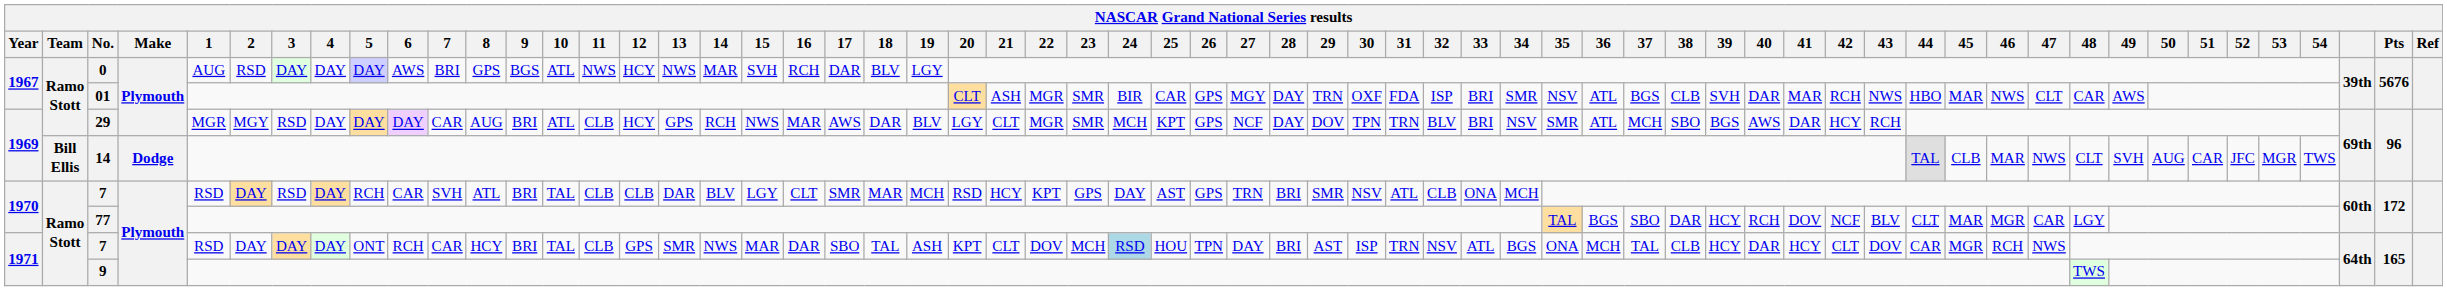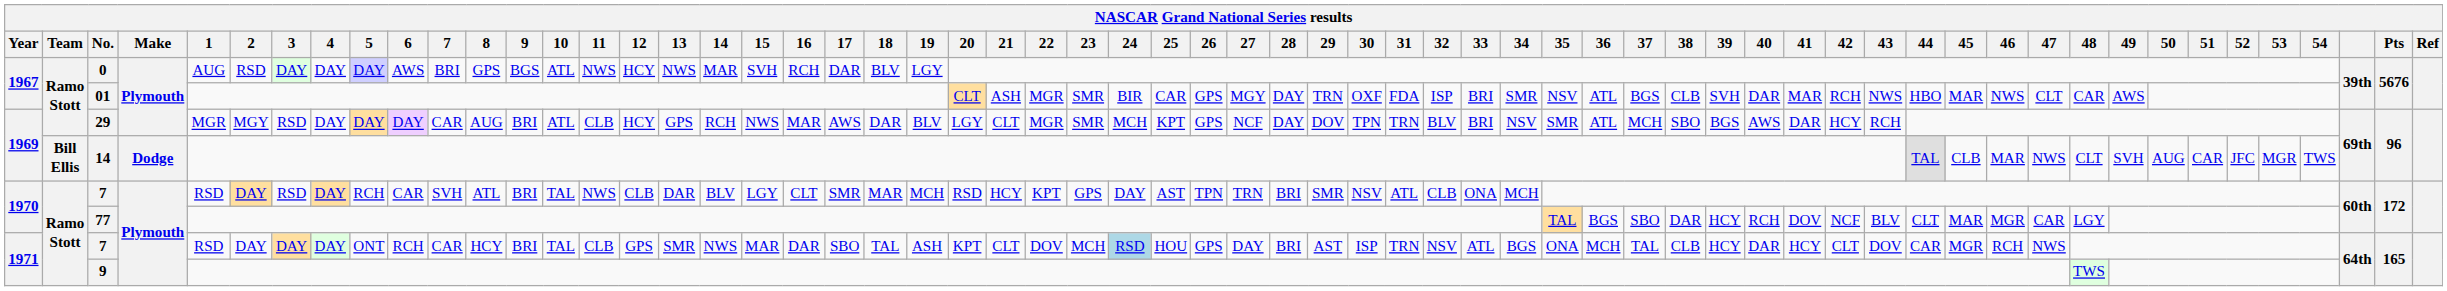1970 / 7 | 11: CLB -> NWS
1970 / 7 | 26: GPS -> TPN
1971 / 7 | 26: TPN -> GPS
